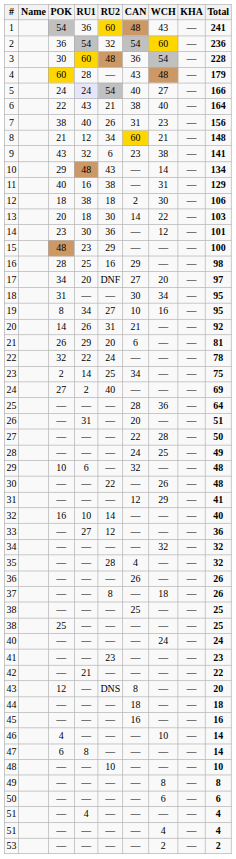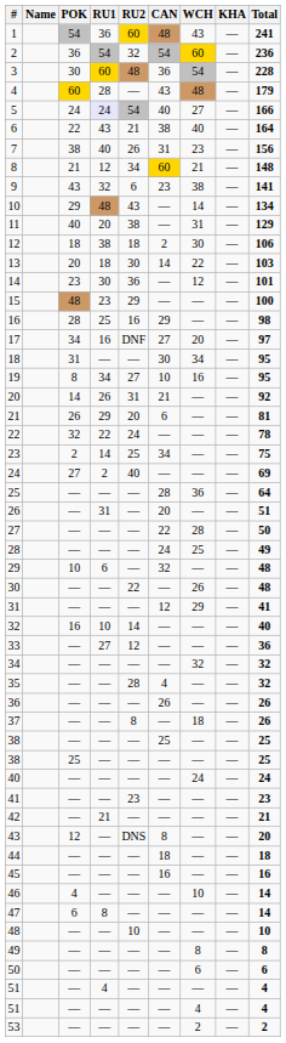11 | RU1: 16 -> 20
17 | RU1: 20 -> 16
42 | Total: 22 -> 21
